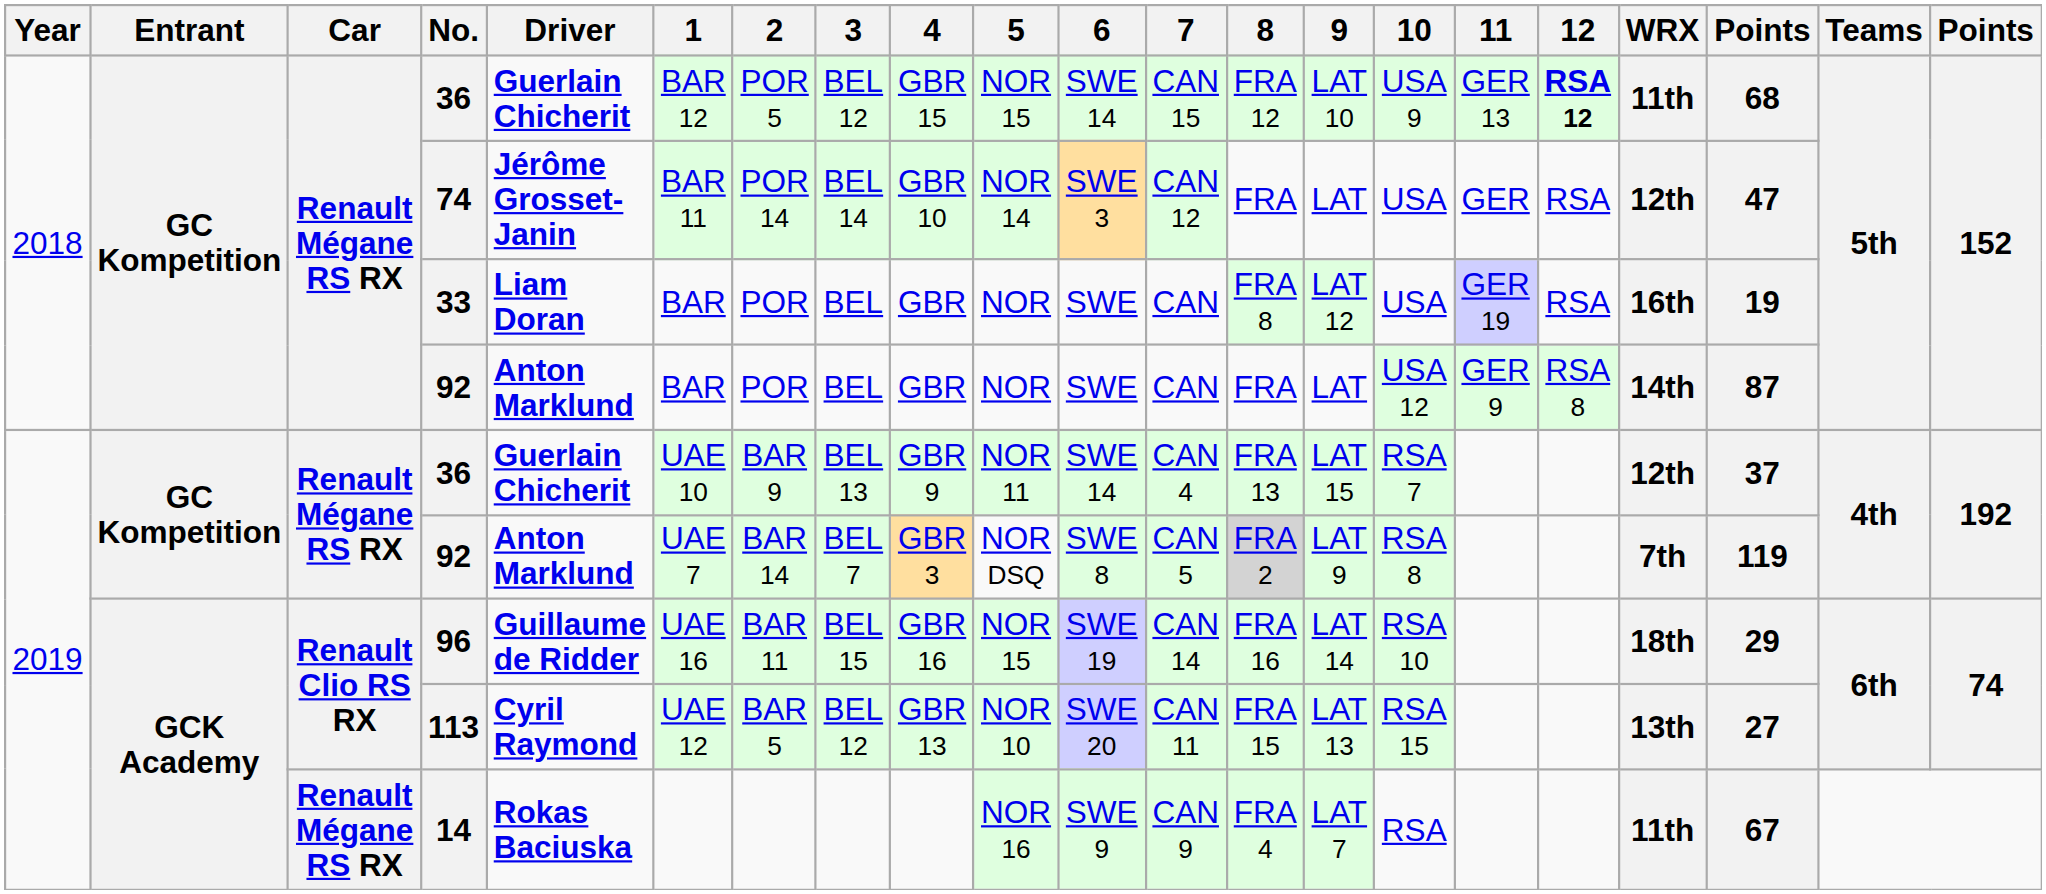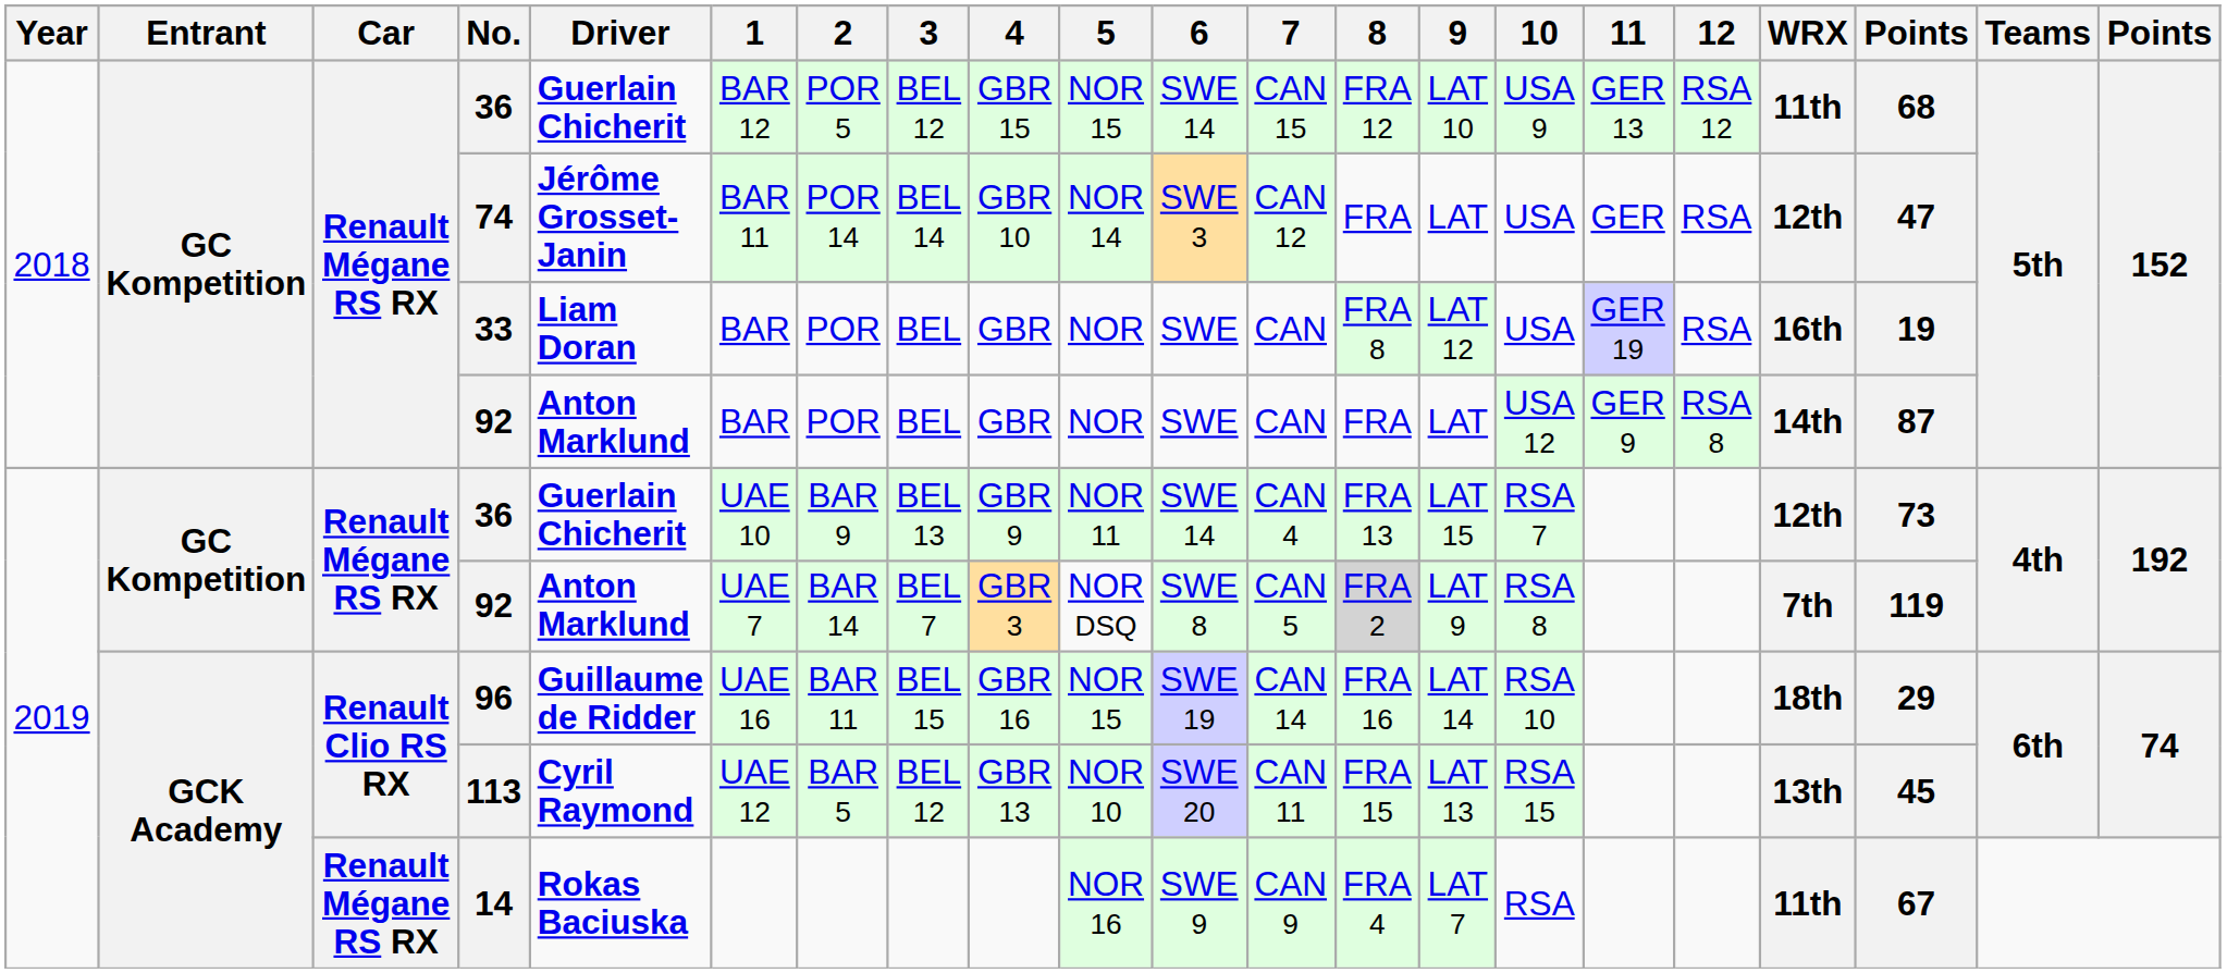2018 / 36 | 12: bold -> normal
2019 / 36 | column 19: 37 -> 73
113 | column 19: 27 -> 45
